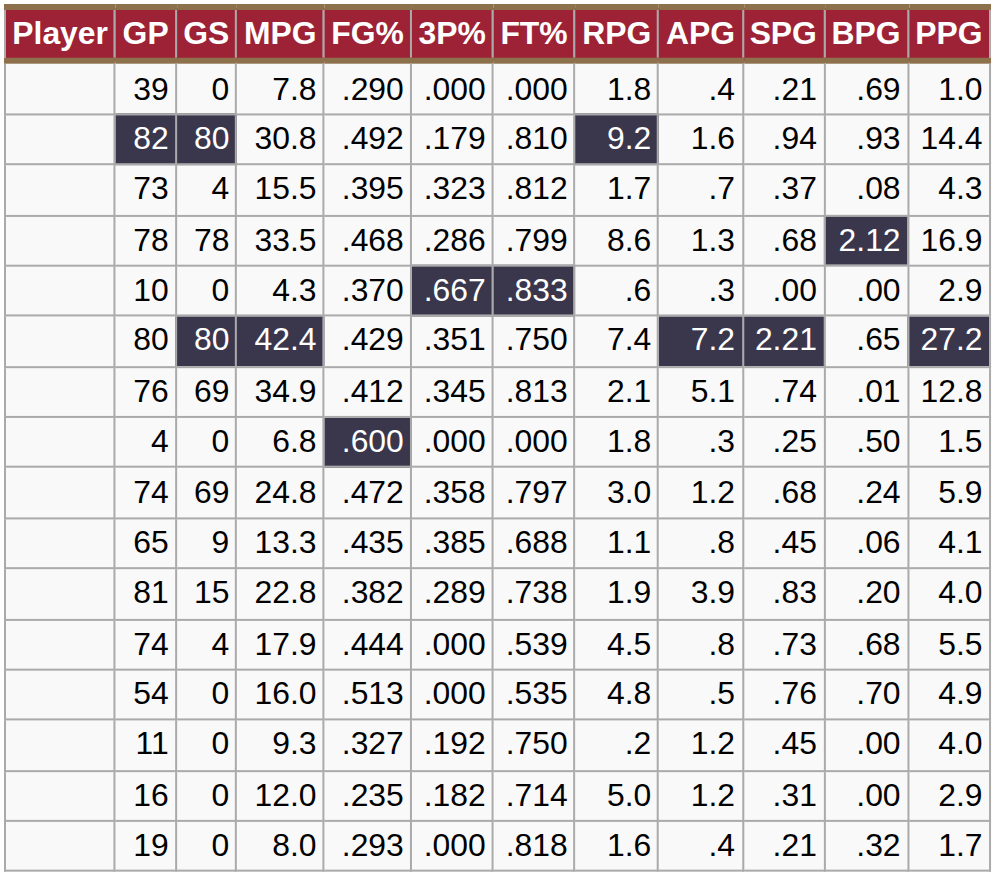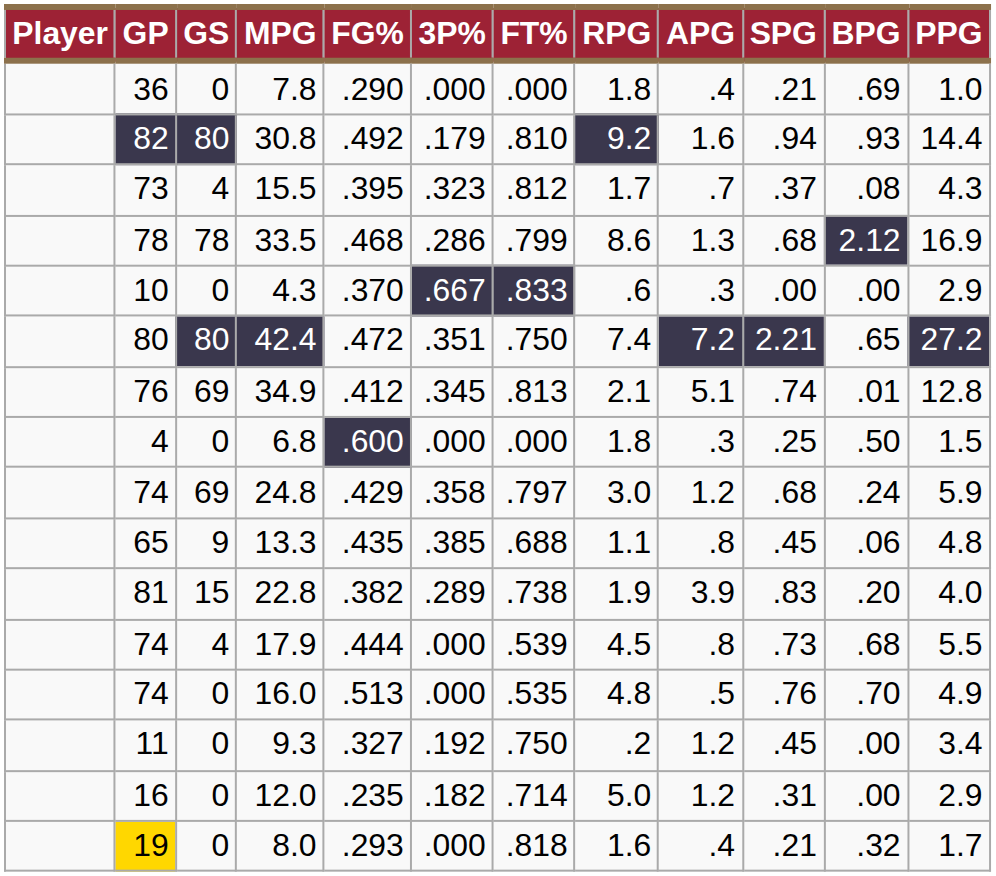7.8 | GP: 39 -> 36
42.4 | FG%: .429 -> .472
24.8 | FG%: .472 -> .429
13.3 | PPG: 4.1 -> 4.8
16.0 | GP: 54 -> 74
9.3 | PPG: 4.0 -> 3.4
8.0 | GP: no background -> gold background
